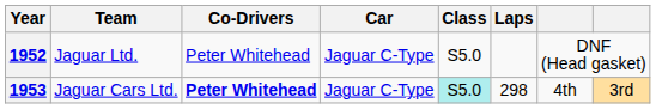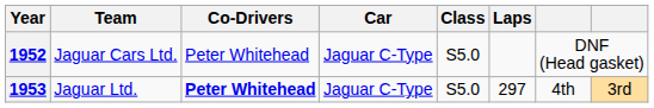1952 | Team: Jaguar Ltd. -> Jaguar Cars Ltd.
1953 | Team: Jaguar Cars Ltd. -> Jaguar Ltd.
1953 | Class: paleturquoise background -> no background
1953 | Laps: 298 -> 297
